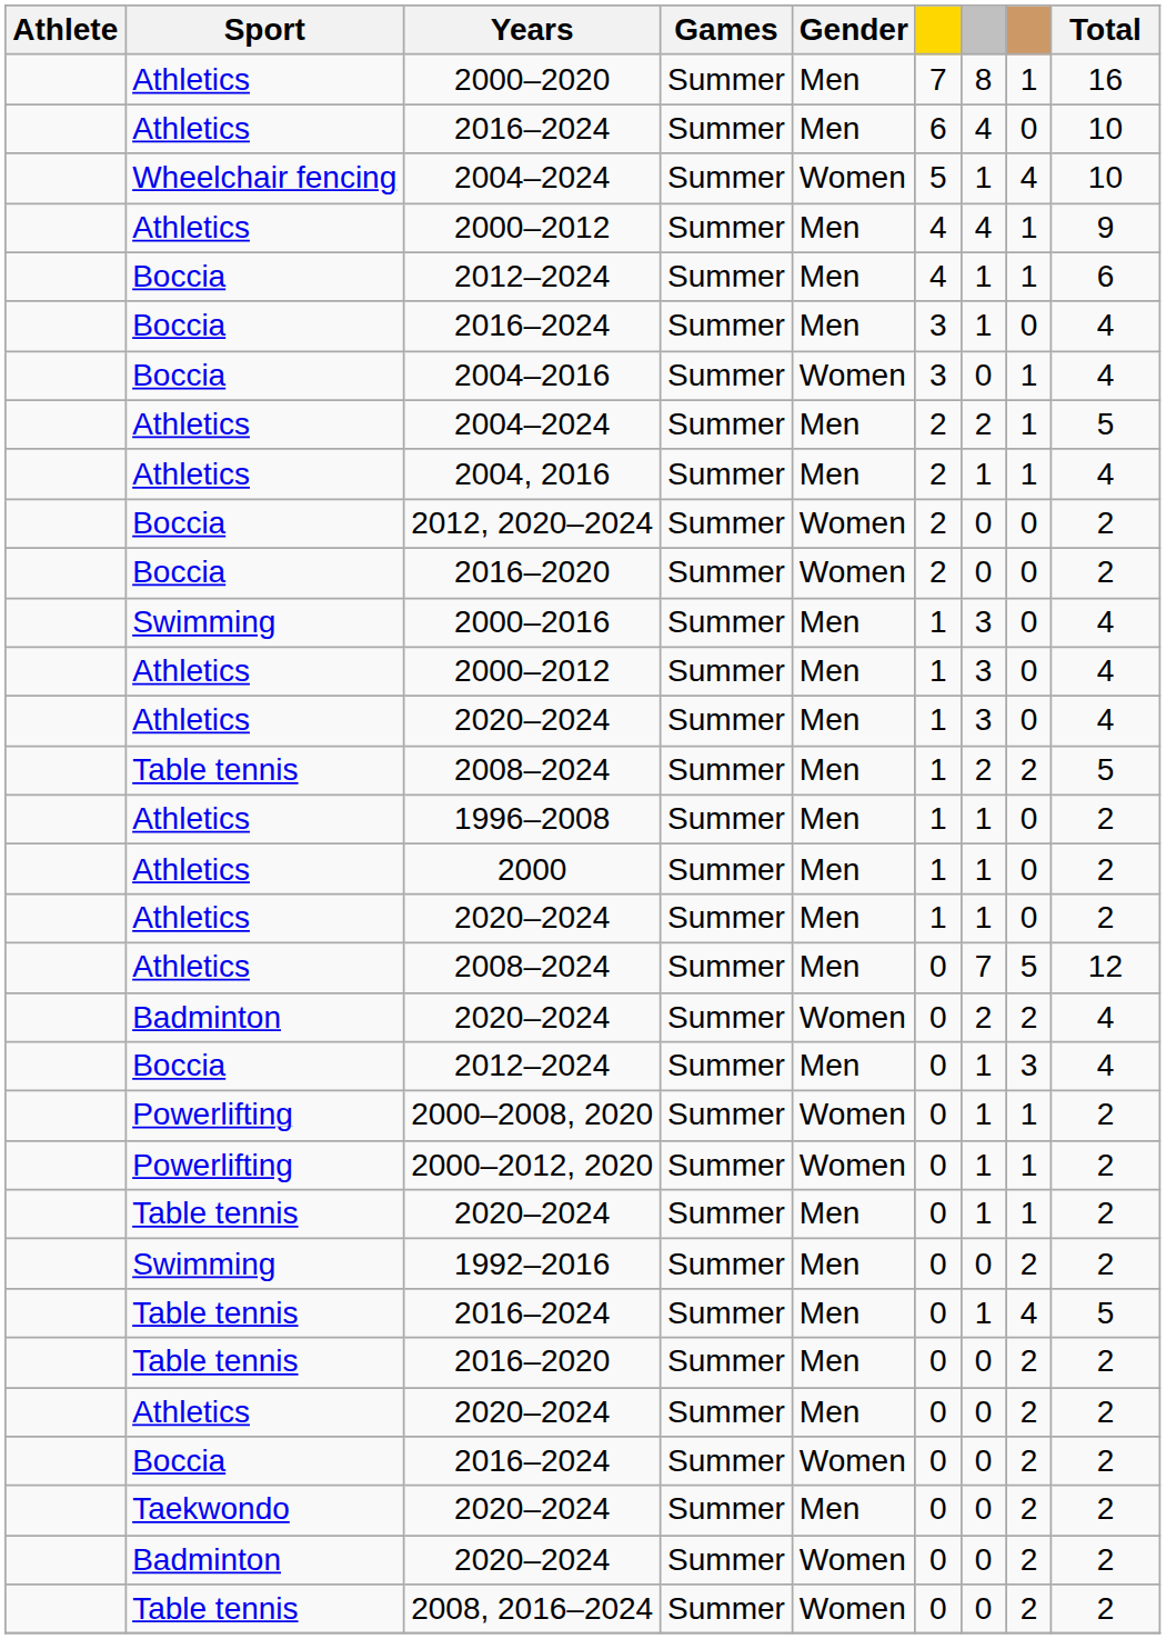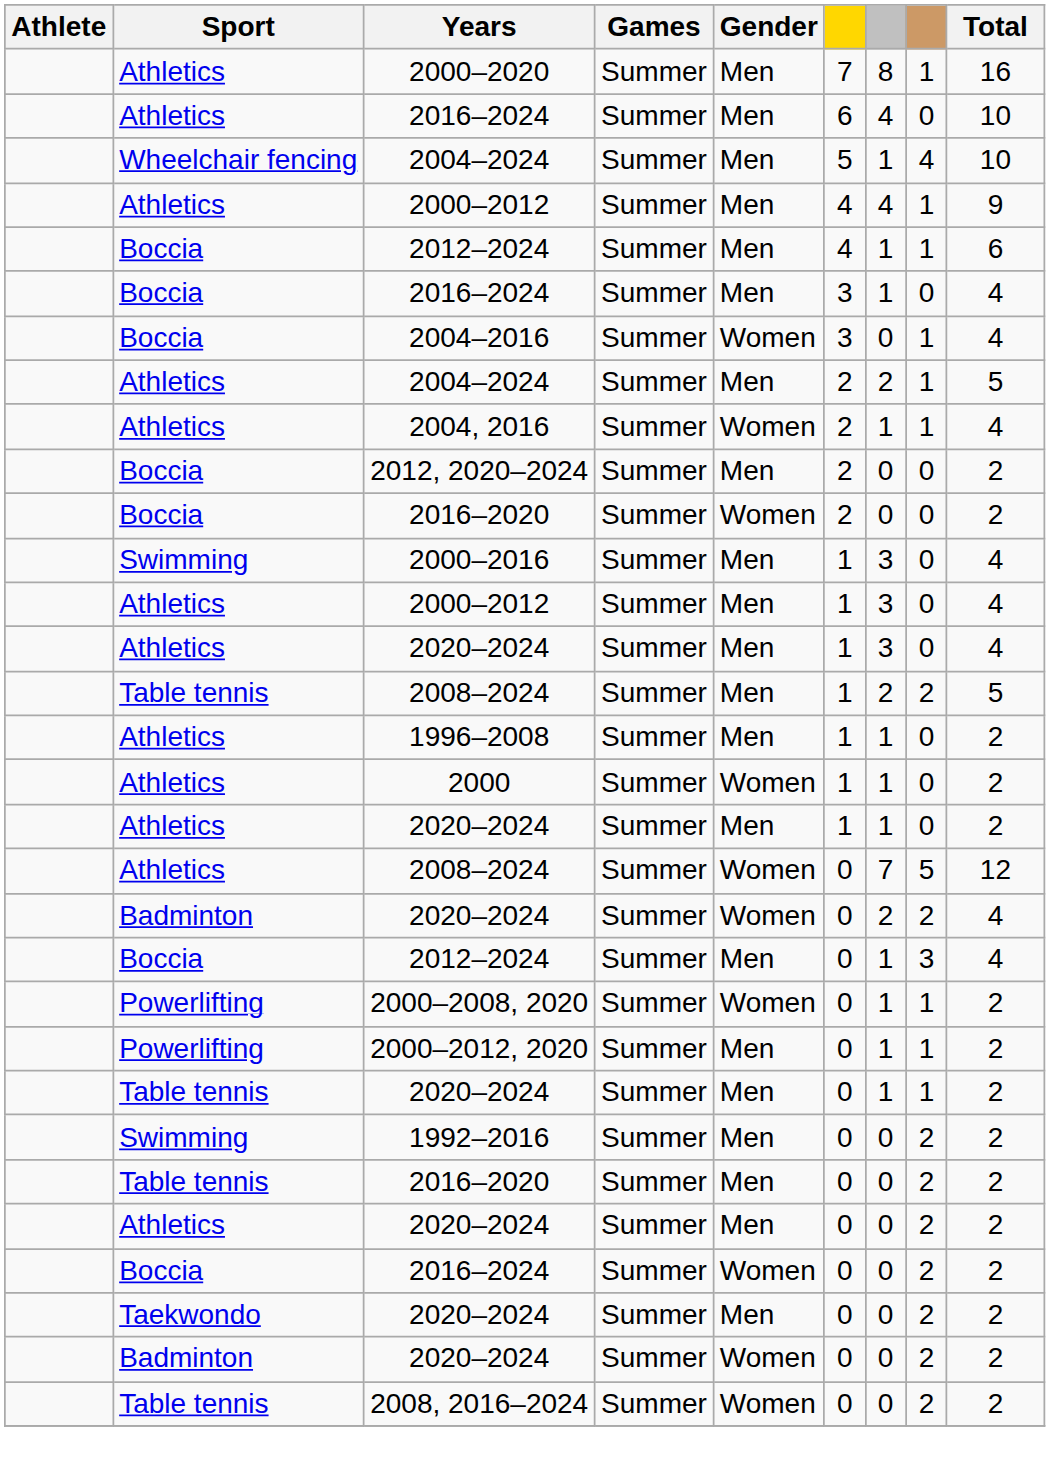Wheelchair fencing / 2004–2024 | Gender: Women -> Men
2004, 2016 | Gender: Men -> Women
2012, 2020–2024 | Gender: Women -> Men
2000 | Gender: Men -> Women
Athletics / 2008–2024 | Gender: Men -> Women
2000–2012, 2020 | Gender: Women -> Men
- row: Table tennis | 2016–2024 | Summer | Men | 0 | 1 | 4 | 5
